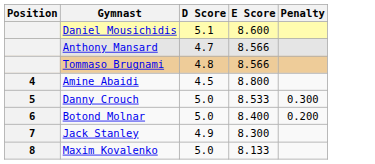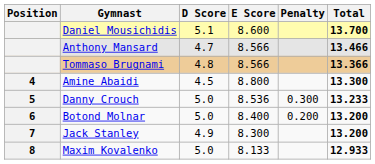+ column: Total | 13.700 | 13.466 | 13.366 | 13.300 | 13.233 | 13.200 | 13.200 | 12.933
Danny Crouch | E Score: 8.533 -> 8.536
